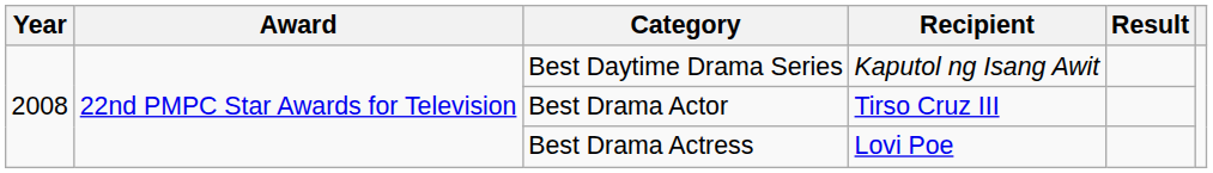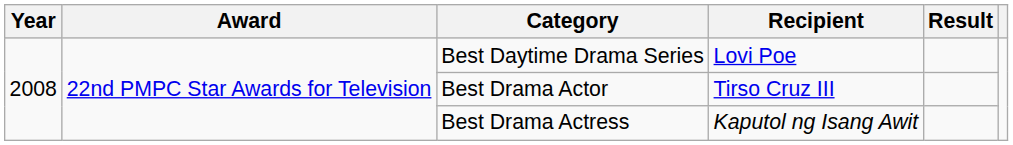Best Daytime Drama Series | Recipient: Kaputol ng Isang Awit -> Lovi Poe
Best Drama Actress | Recipient: Lovi Poe -> Kaputol ng Isang Awit
